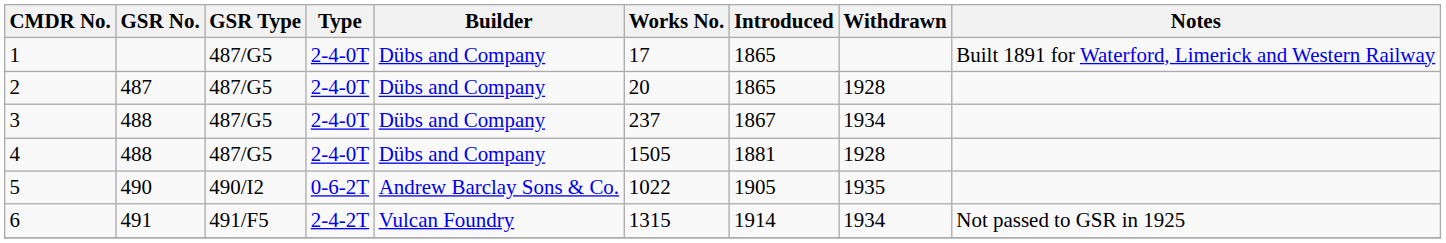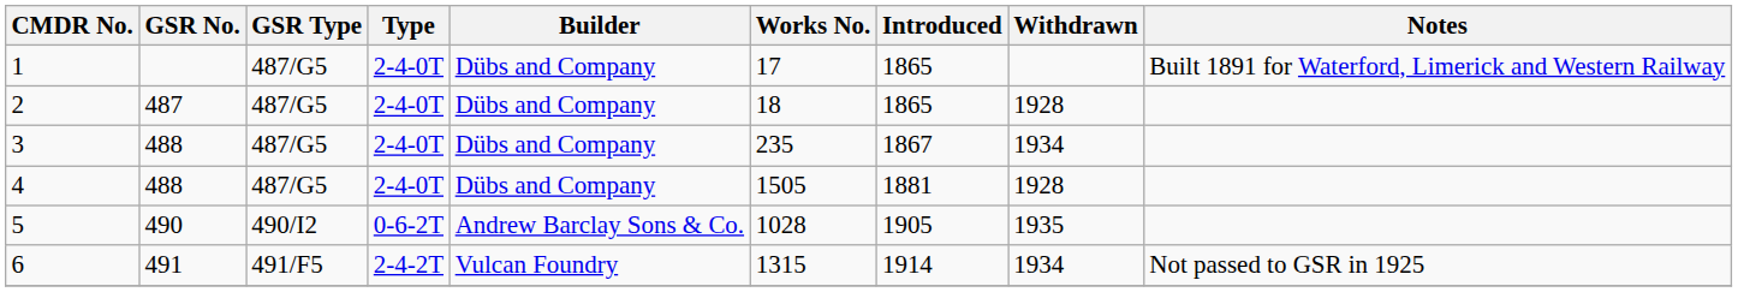2 | Works No.: 20 -> 18
3 | Works No.: 237 -> 235
5 | Works No.: 1022 -> 1028
